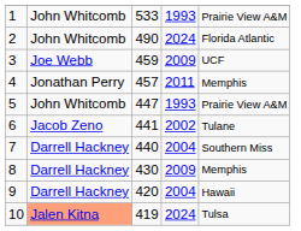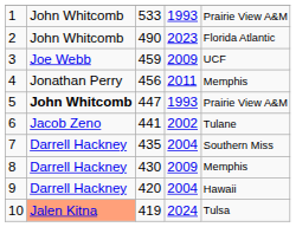2 | column 4: 2024 -> 2023
4 | column 3: 457 -> 456
5 | column 2: normal -> bold
7 | column 3: 440 -> 435
